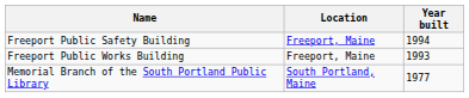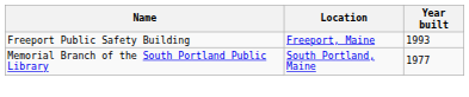Freeport Public Safety Building | Year built: 1994 -> 1993
- row: Freeport Public Works Building | Freeport, Maine | 1993
